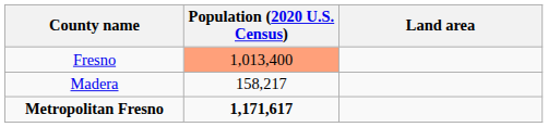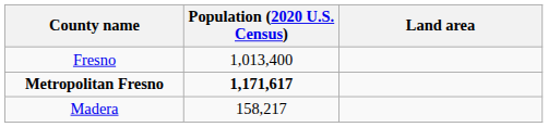Fresno | Population (2020 U.S. Census): lightsalmon background -> no background
rows swapped: Madera <-> Metropolitan Fresno
